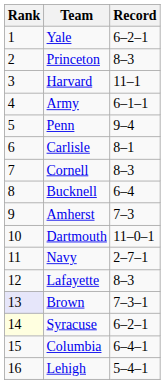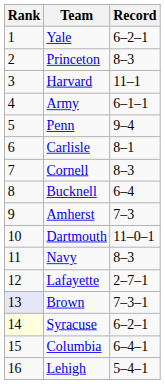Navy | Record: 2–7–1 -> 8–3
Lafayette | Record: 8–3 -> 2–7–1
